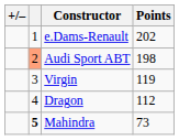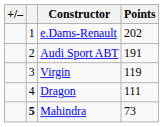Audi Sport ABT | column 2: lightsalmon background -> no background
Audi Sport ABT | Points: 198 -> 191
Dragon | Points: 112 -> 111
